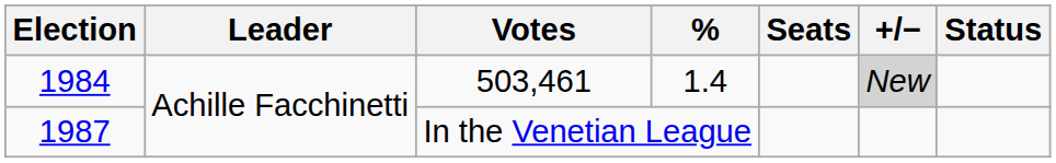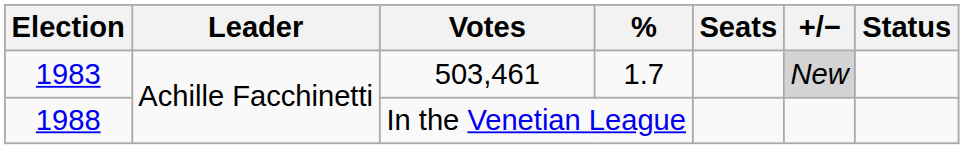503,461 | Election: 1984 -> 1983
503,461 | %: 1.4 -> 1.7
In the Venetian League | Election: 1987 -> 1988
